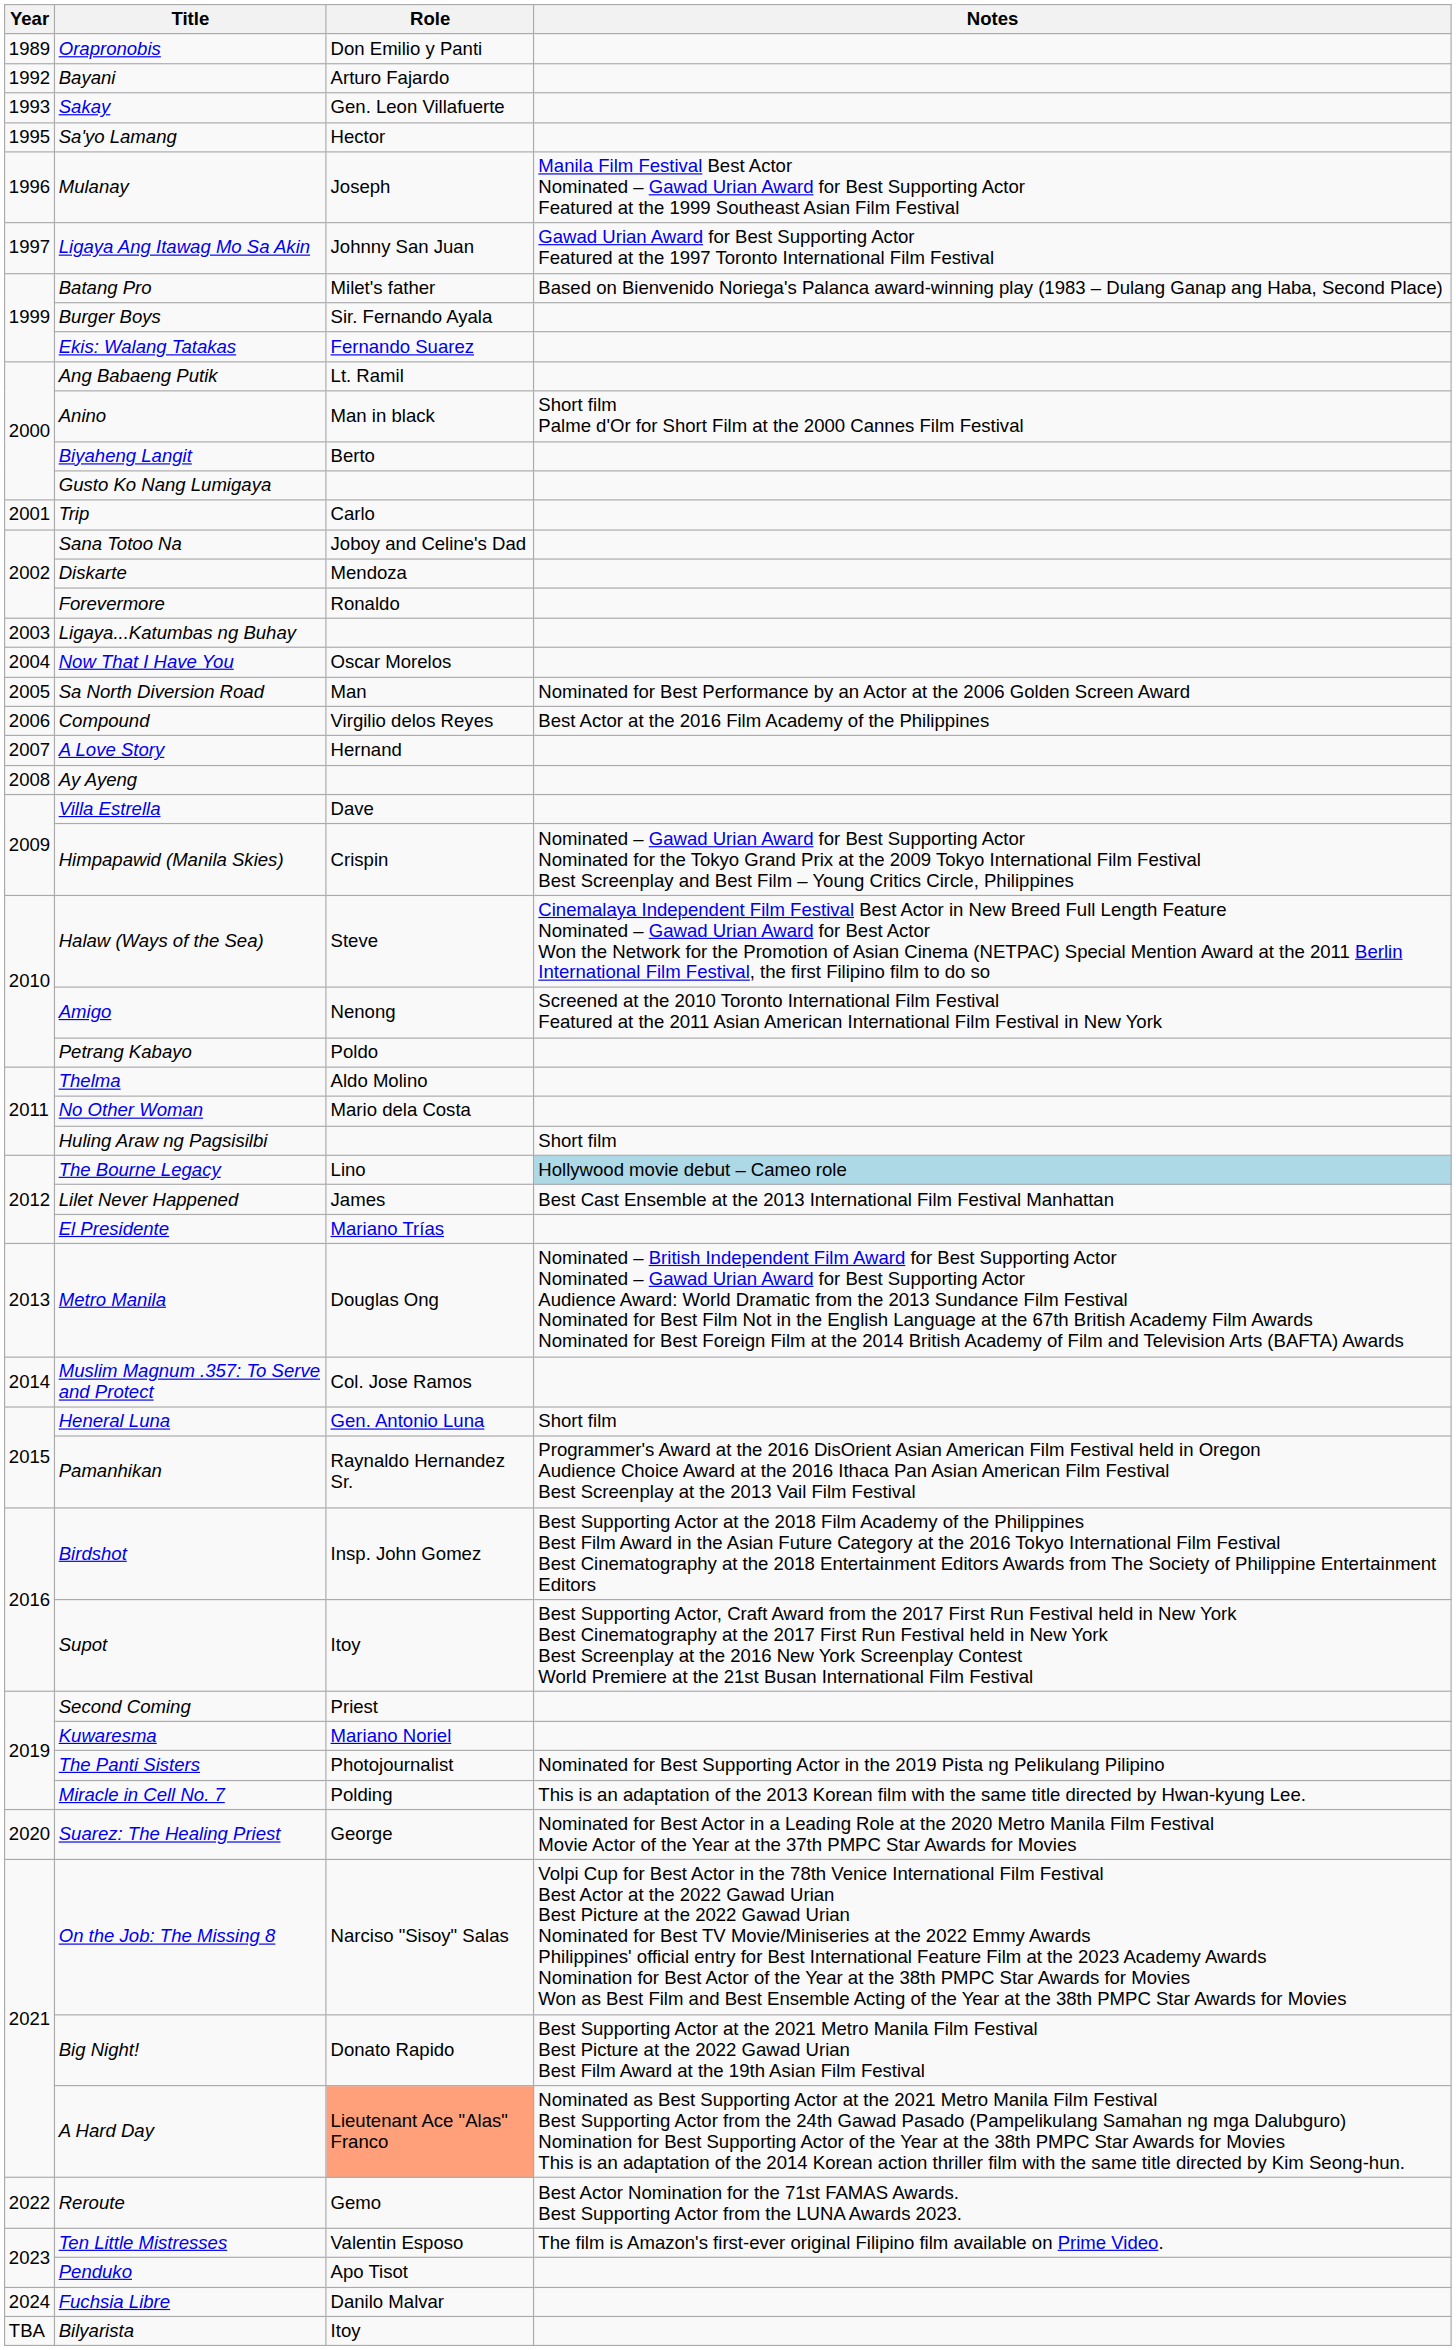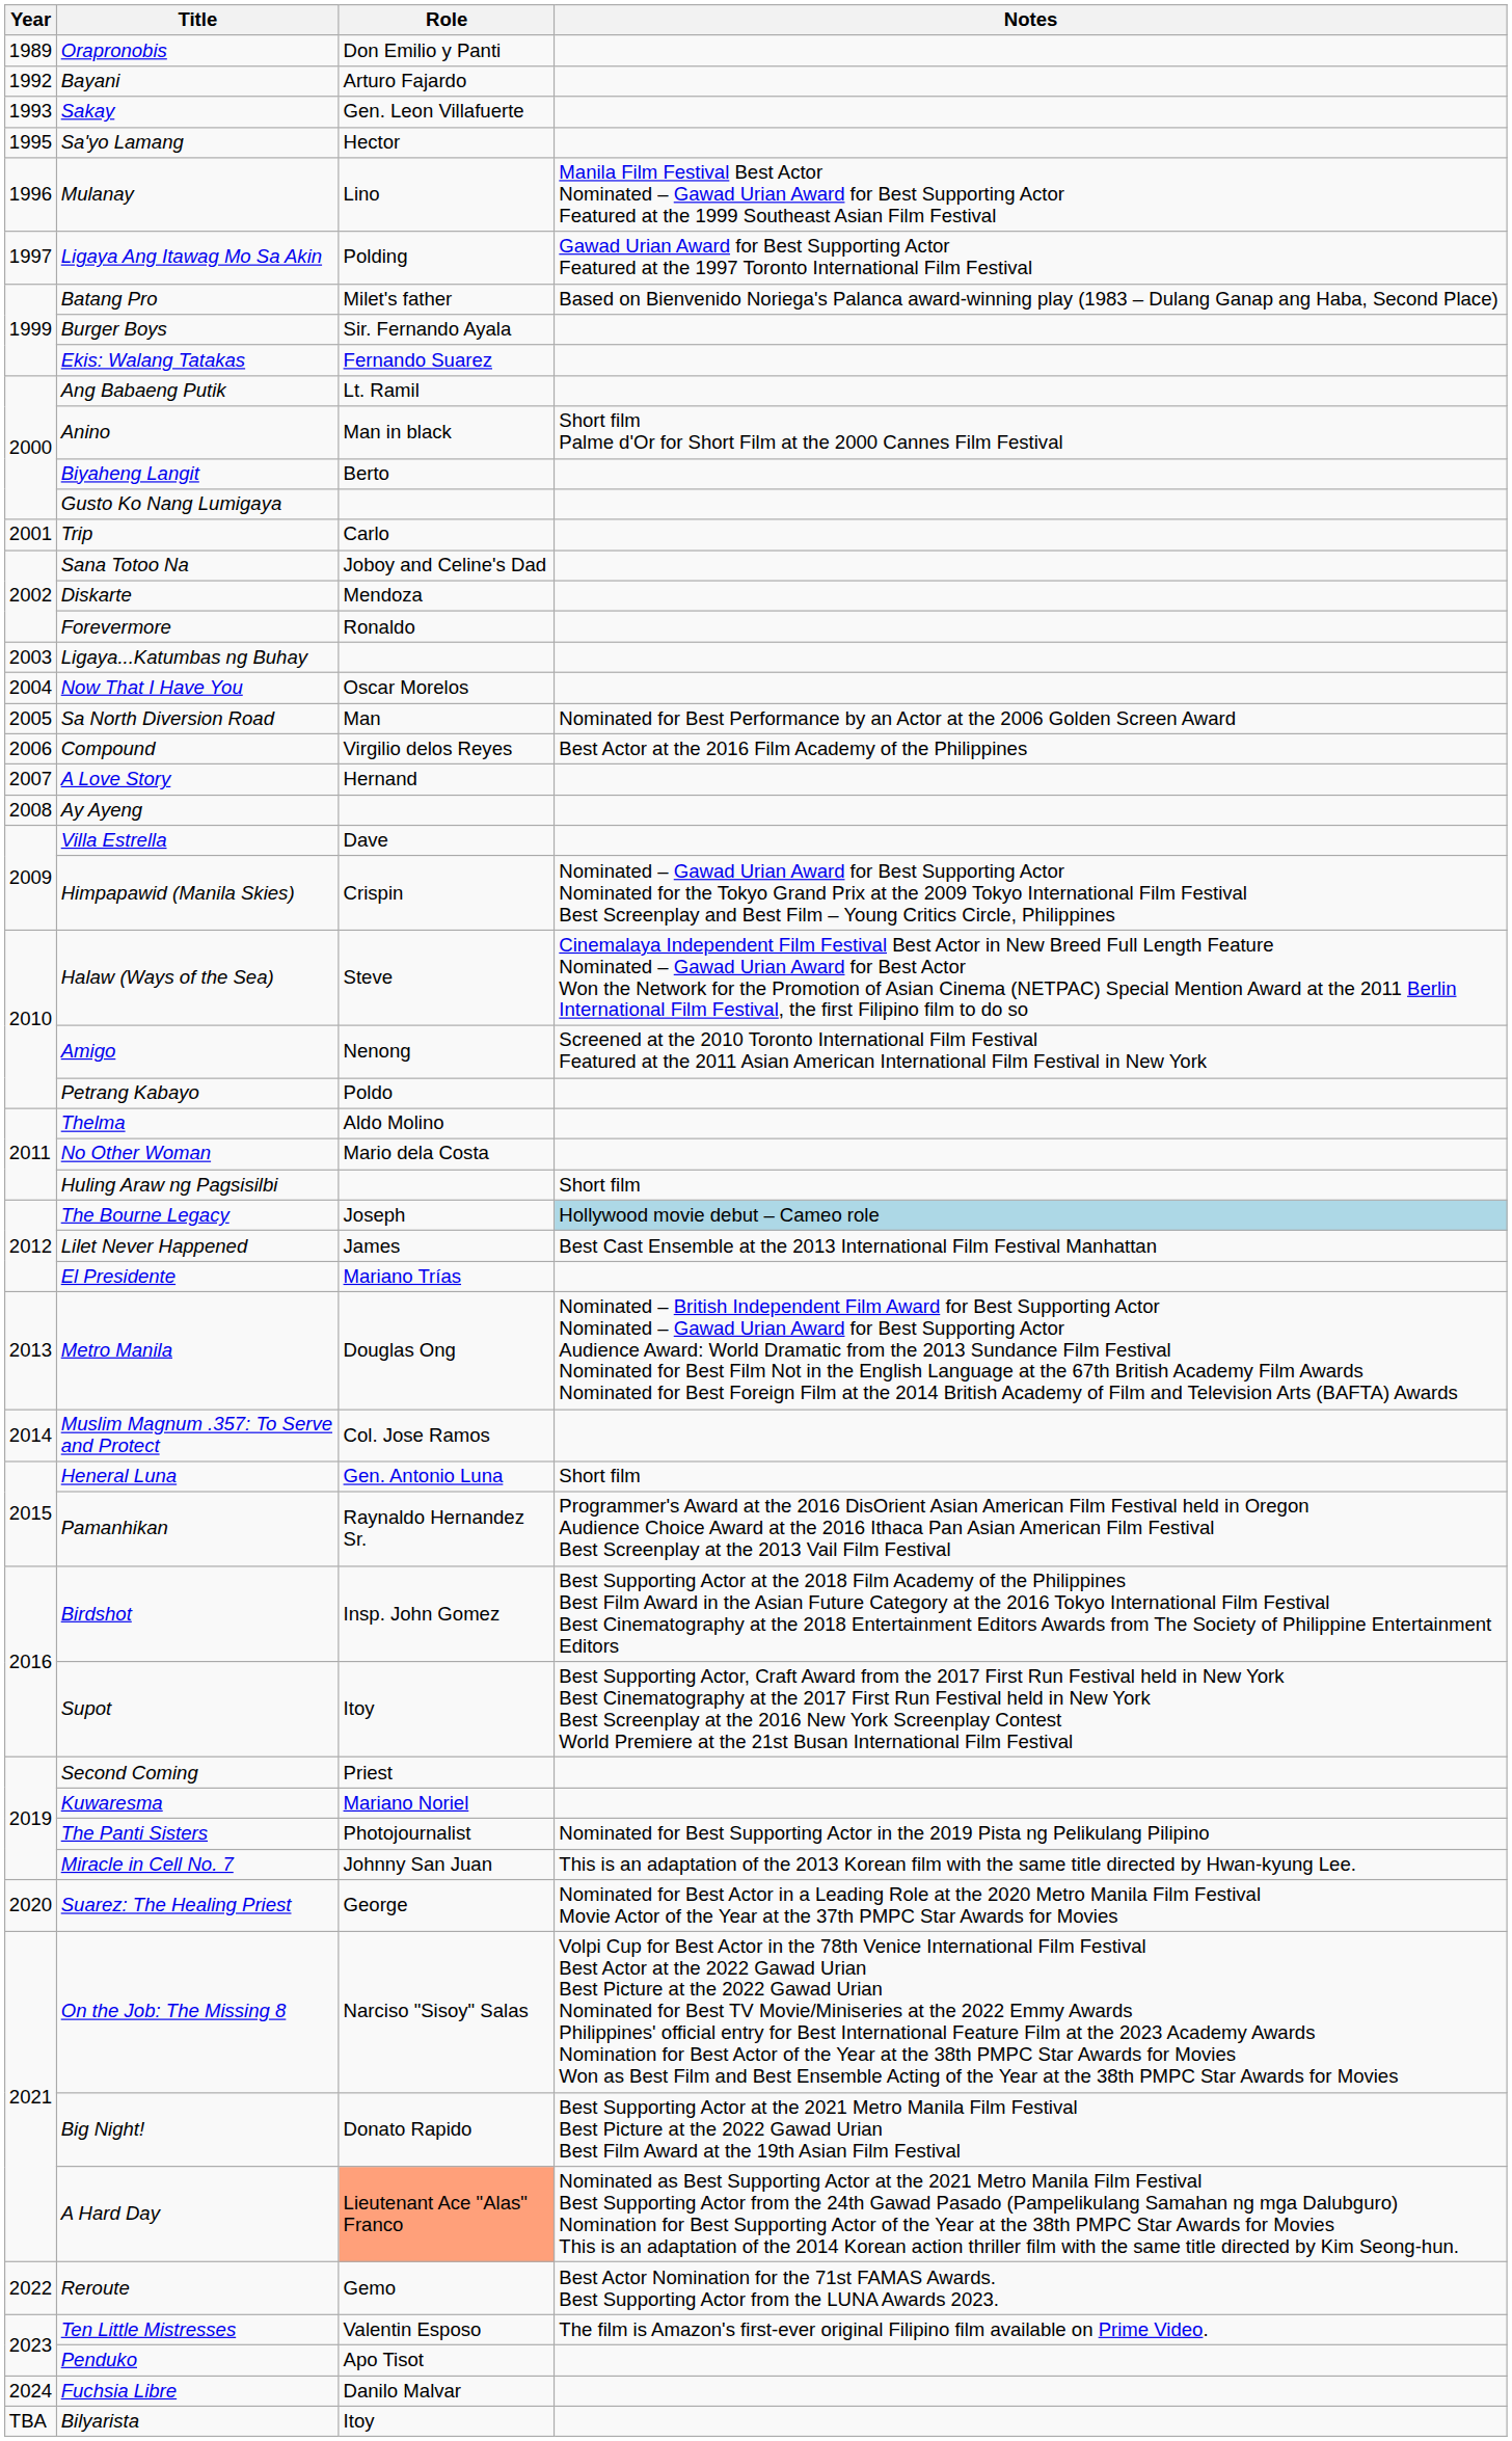Mulanay | Role: Joseph -> Lino
Ligaya Ang Itawag Mo Sa Akin | Role: Johnny San Juan -> Polding
The Bourne Legacy | Role: Lino -> Joseph
Miracle in Cell No. 7 | Role: Polding -> Johnny San Juan
